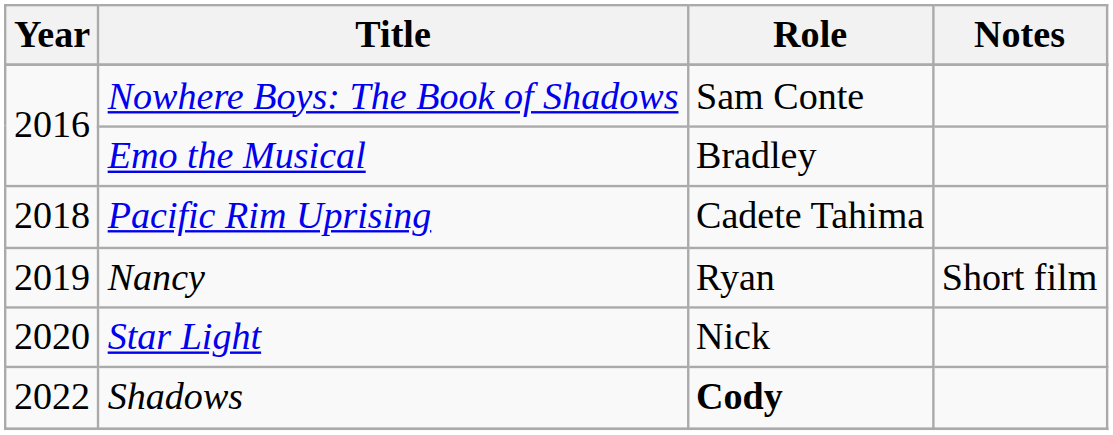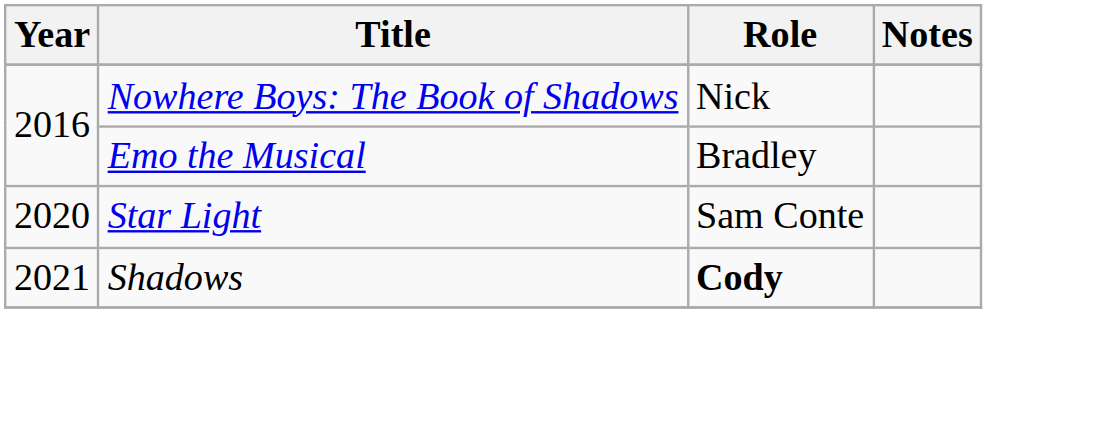Nowhere Boys: The Book of Shadows | Role: Sam Conte -> Nick
- row: 2018 | Pacific Rim Uprising | Cadete Tahima
- row: 2019 | Nancy | Ryan | Short film
Star Light | Role: Nick -> Sam Conte
Shadows | Year: 2022 -> 2021
